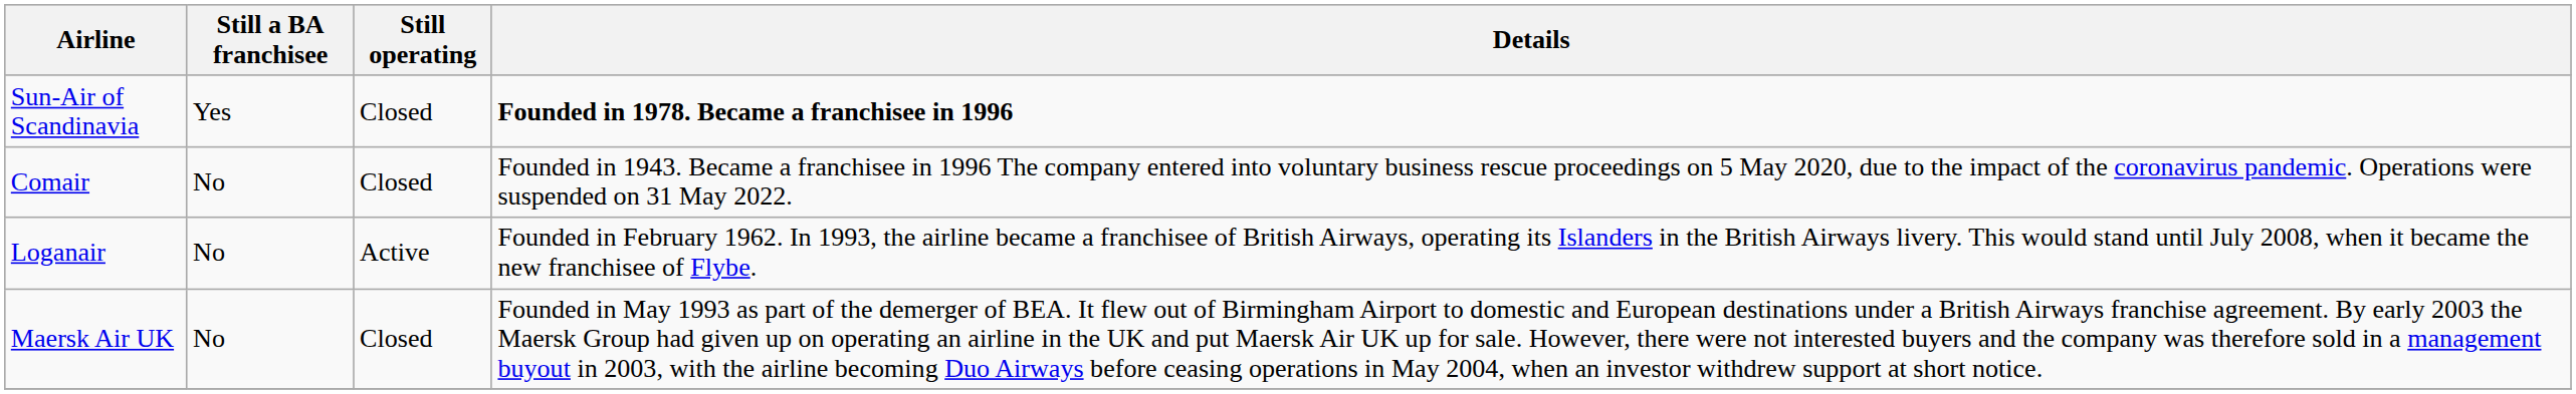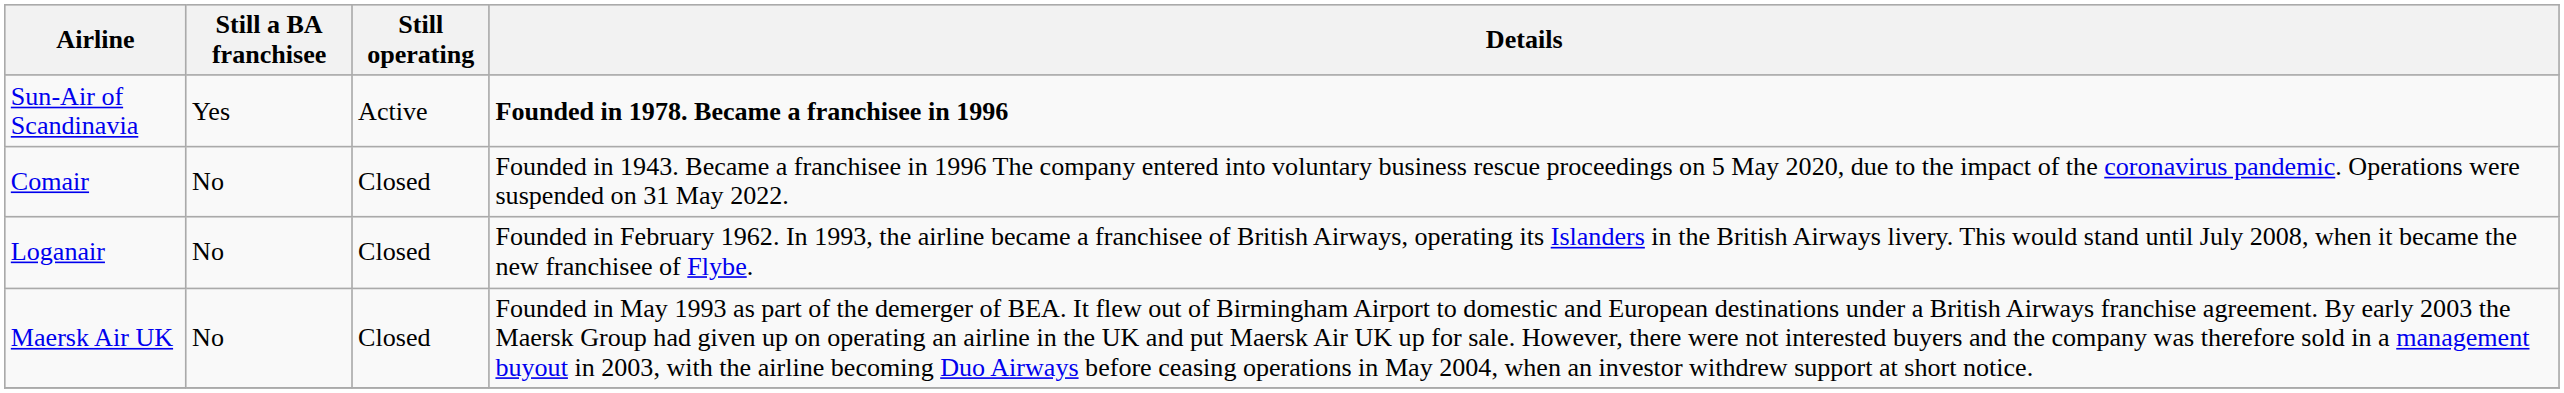Sun-Air of Scandinavia | Still operating: Closed -> Active
Loganair | Still operating: Active -> Closed
